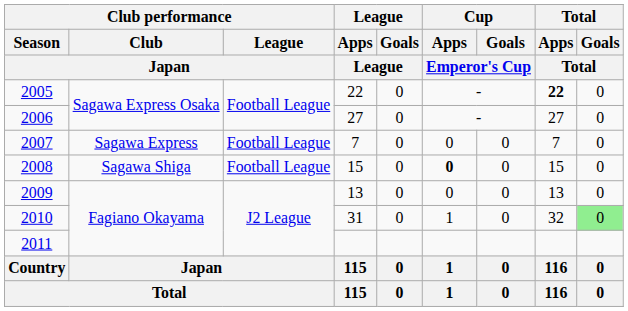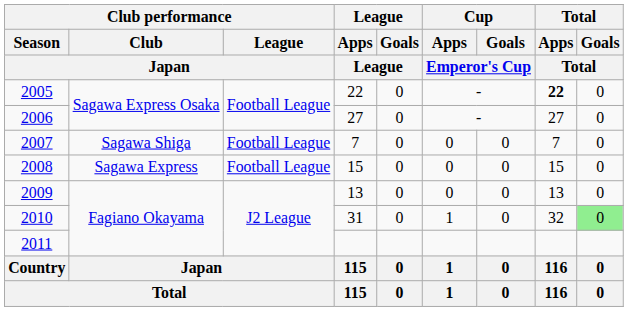2007 | Club performance / Club / Japan: Sagawa Express -> Sagawa Shiga
2008 | Club performance / Club / Japan: Sagawa Shiga -> Sagawa Express
2008 | Cup / Apps / Emperor's Cup: bold -> normal
